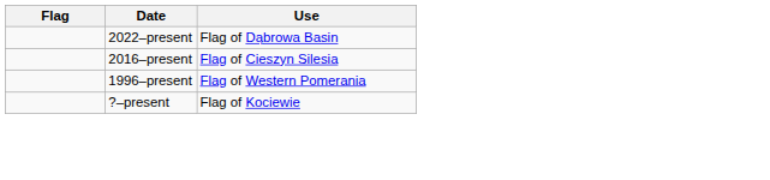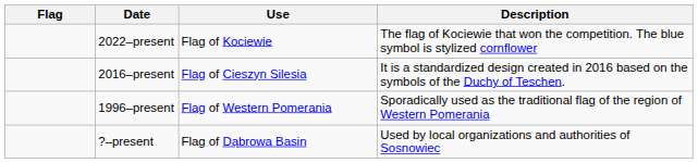+ column: Description | The flag of Kociewie that won the competition. The blue symbol is stylized cornflower | It is a standardized design created in 2016 based on the symbols of the Duchy of Teschen. | Sporadically used as the traditional flag of the region of Western Pomerania | Used by local organizations and authorities of Sosnowiec
2022–present | Use: Flag of Dąbrowa Basin -> Flag of Kociewie
?–present | Use: Flag of Kociewie -> Flag of Dąbrowa Basin
